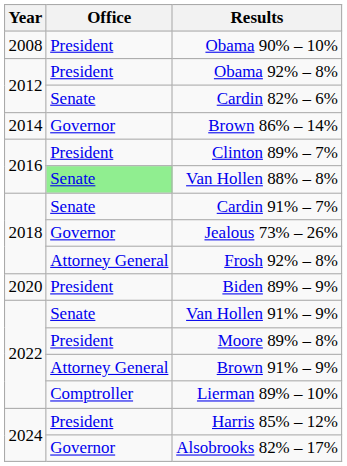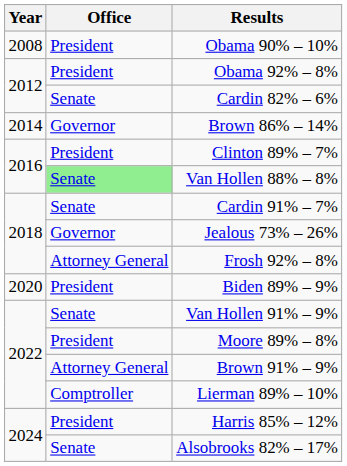Alsobrooks 82% – 17% | Office: Governor -> Senate
